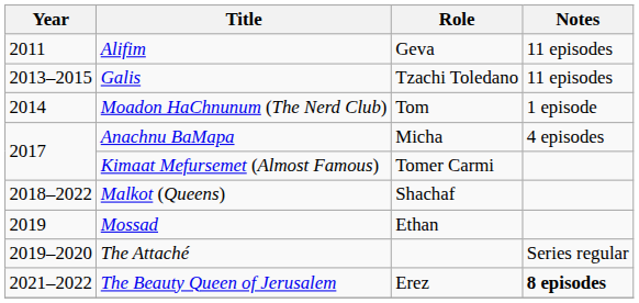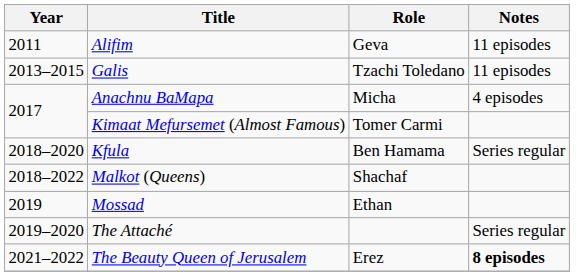- row: 2014 | Moadon HaChnunum (The Nerd Club) | Tom | 1 episode
+ row: 2018–2020 | Kfula | Ben Hamama | Series regular
